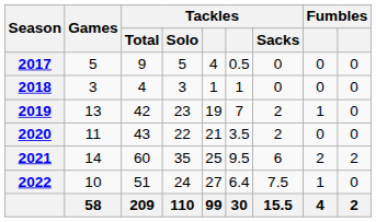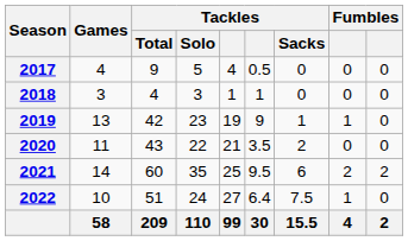2017 | Games: 5 -> 4
2019 | column 6: 7 -> 9
2019 | Tackles / Sacks: 2 -> 1
